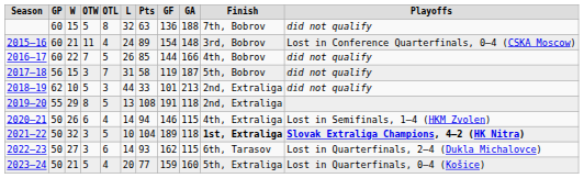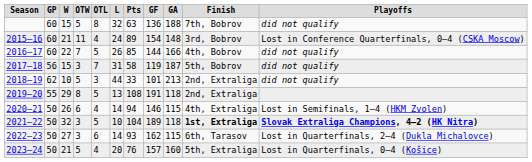2023–24 | Pts: 77 -> 76
2023–24 | GF: 159 -> 157
